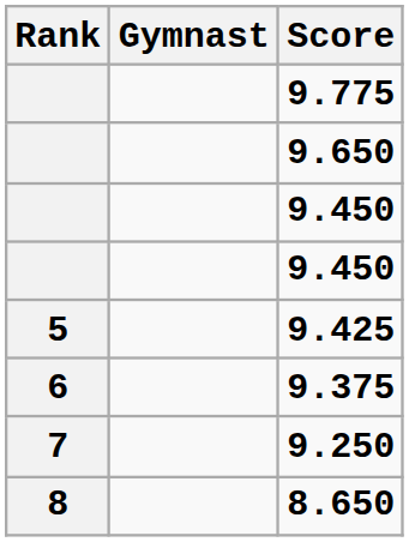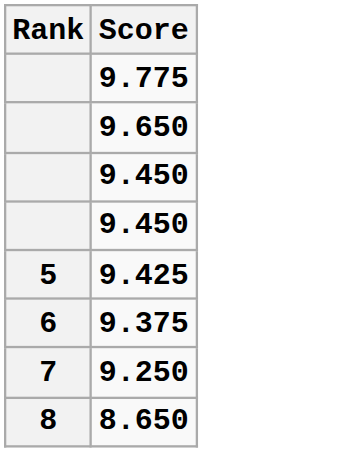- column: Gymnast
